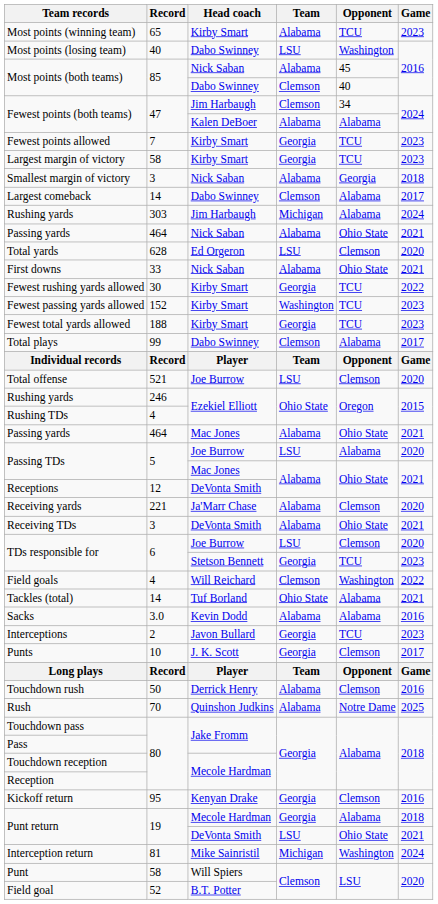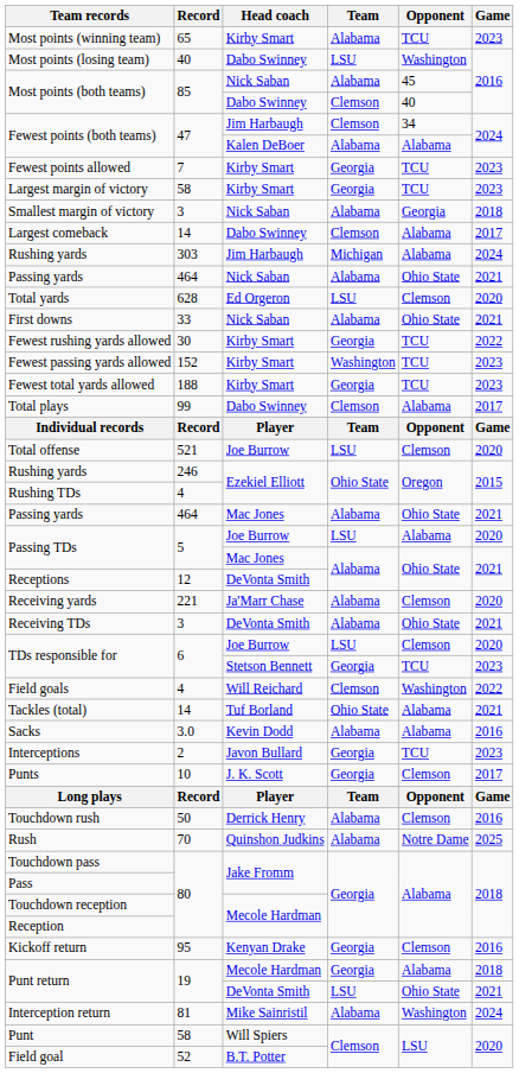Interception return | Team: Michigan -> Alabama
